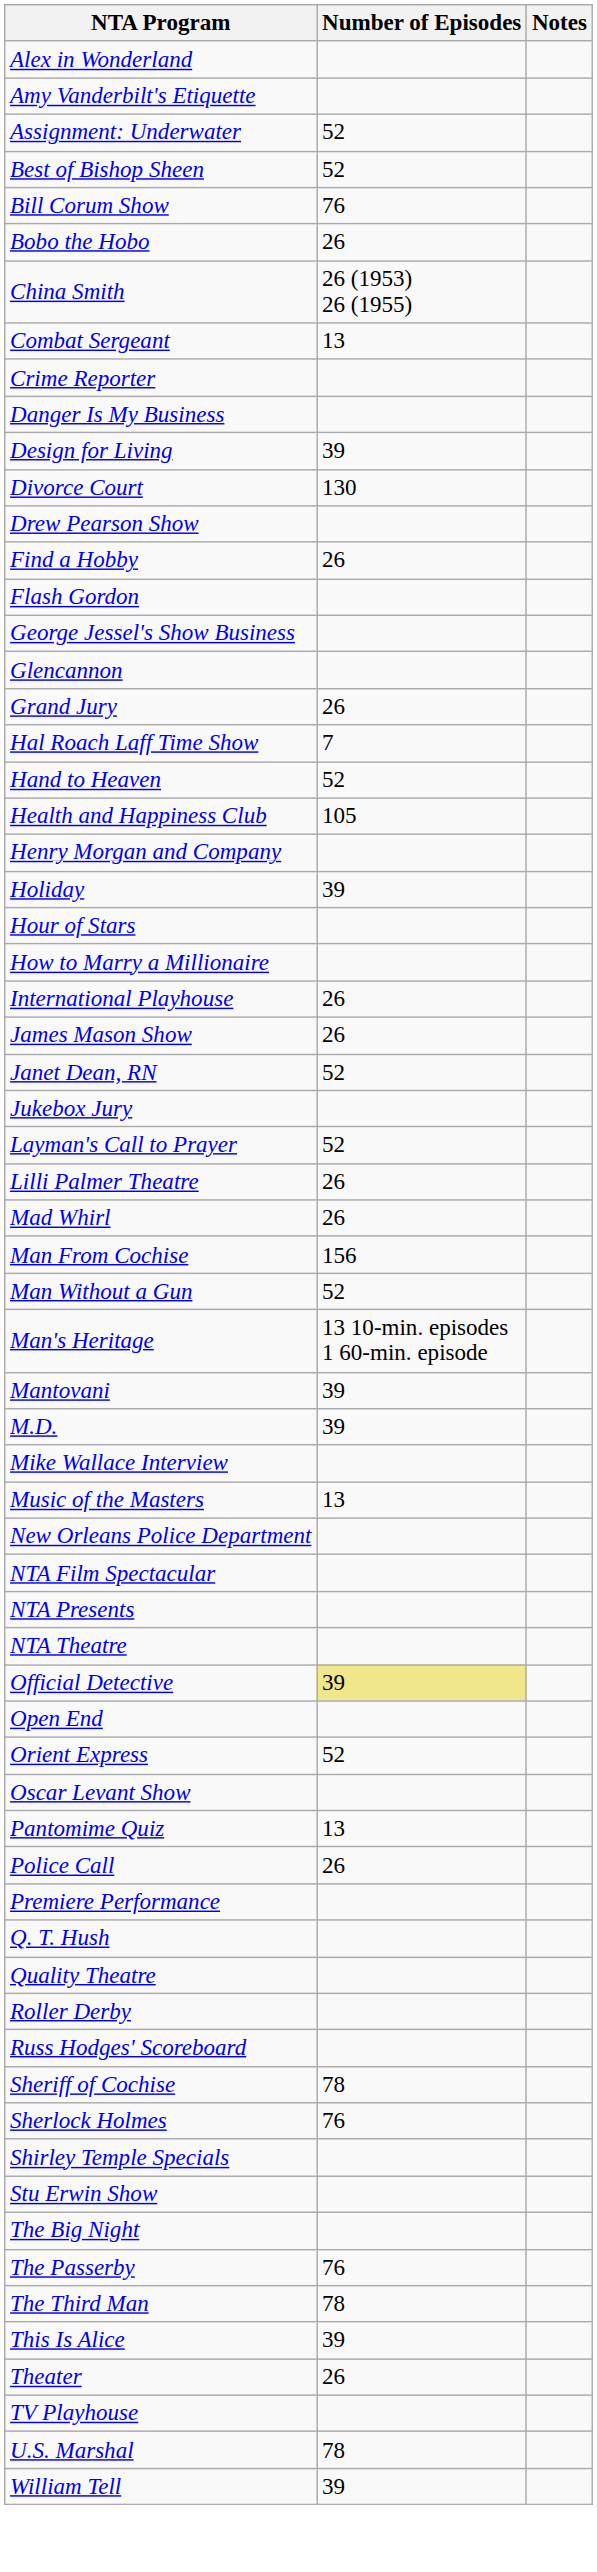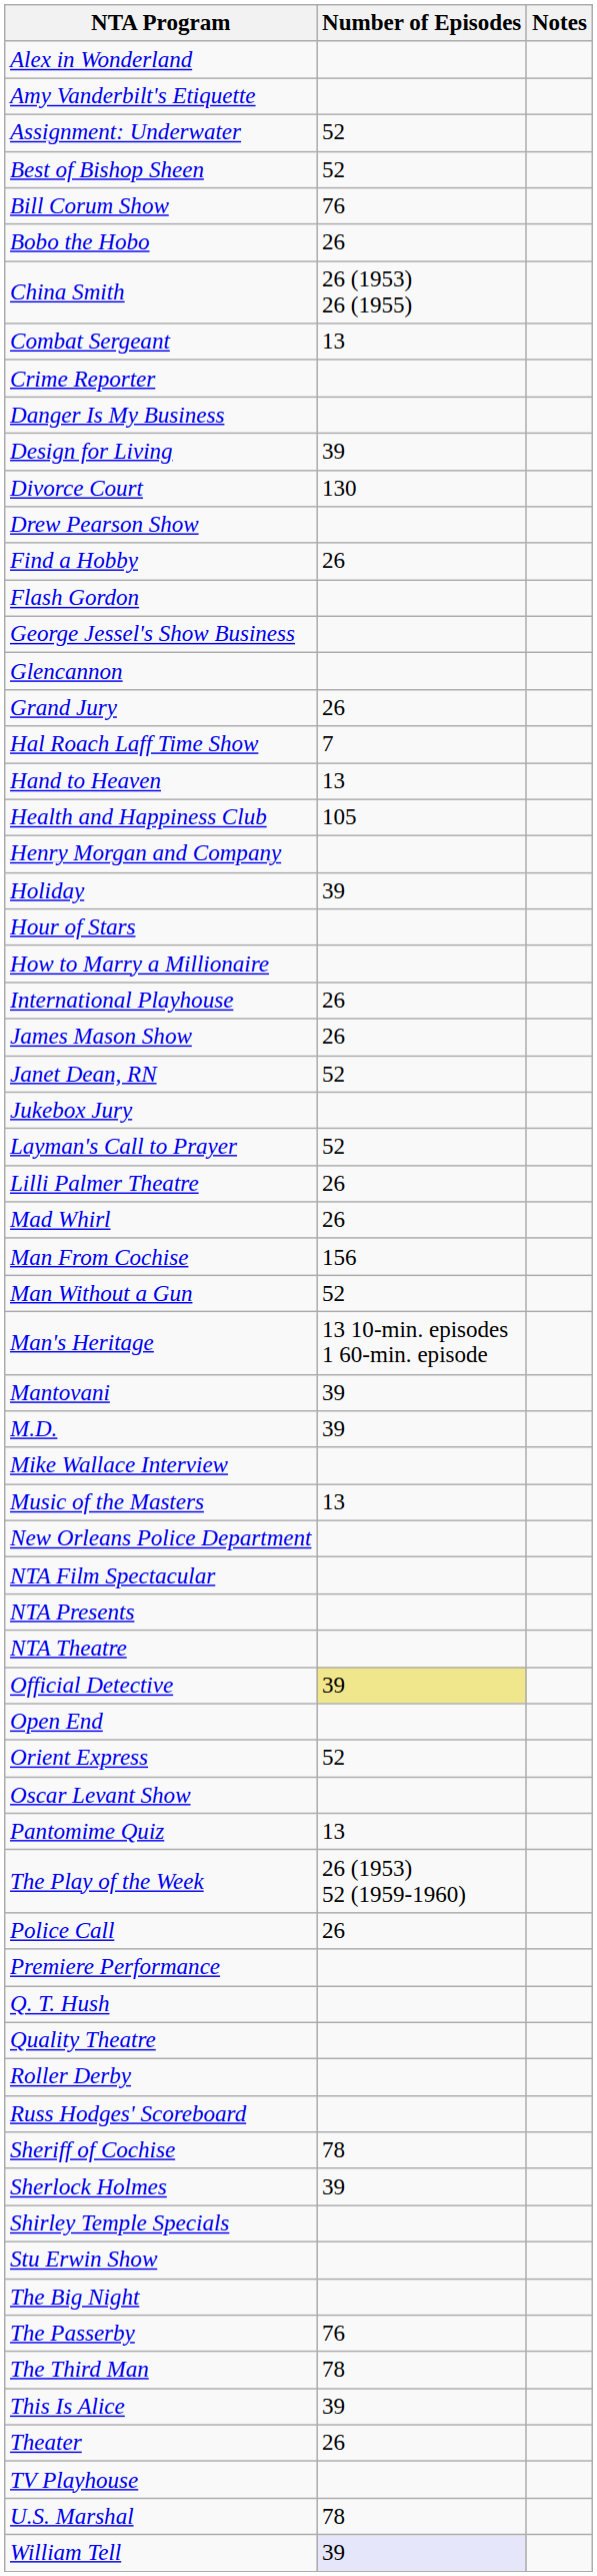Hand to Heaven | Number of Episodes: 52 -> 13
+ row: The Play of the Week | 26 (1953) 52 (1959-1960)
Sherlock Holmes | Number of Episodes: 76 -> 39
William Tell | Number of Episodes: no background -> lavender background
